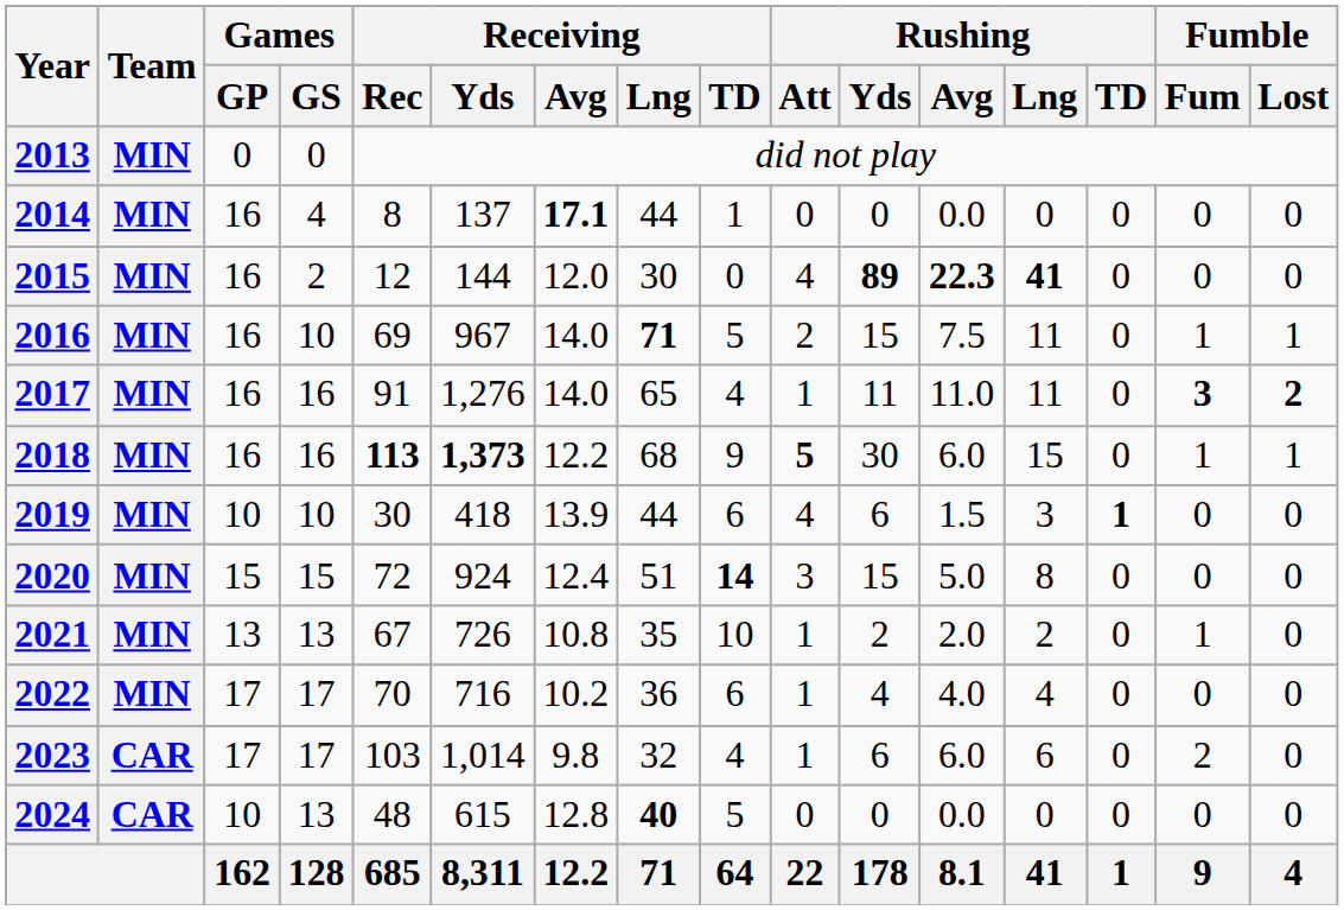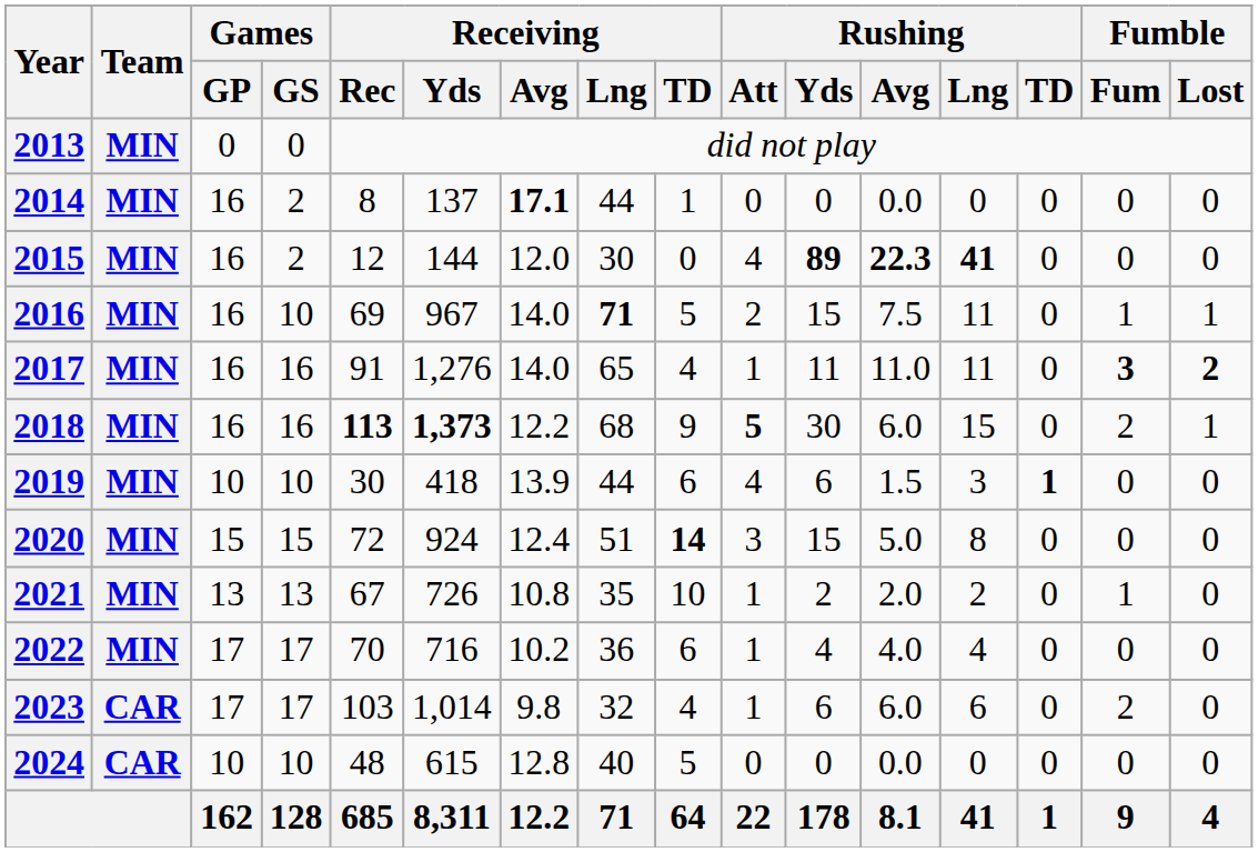2014 | Games / GS: 4 -> 2
2018 | Fumble / Fum: 1 -> 2
2024 | Games / GS: 13 -> 10
2024 | Receiving / Lng: bold -> normal
